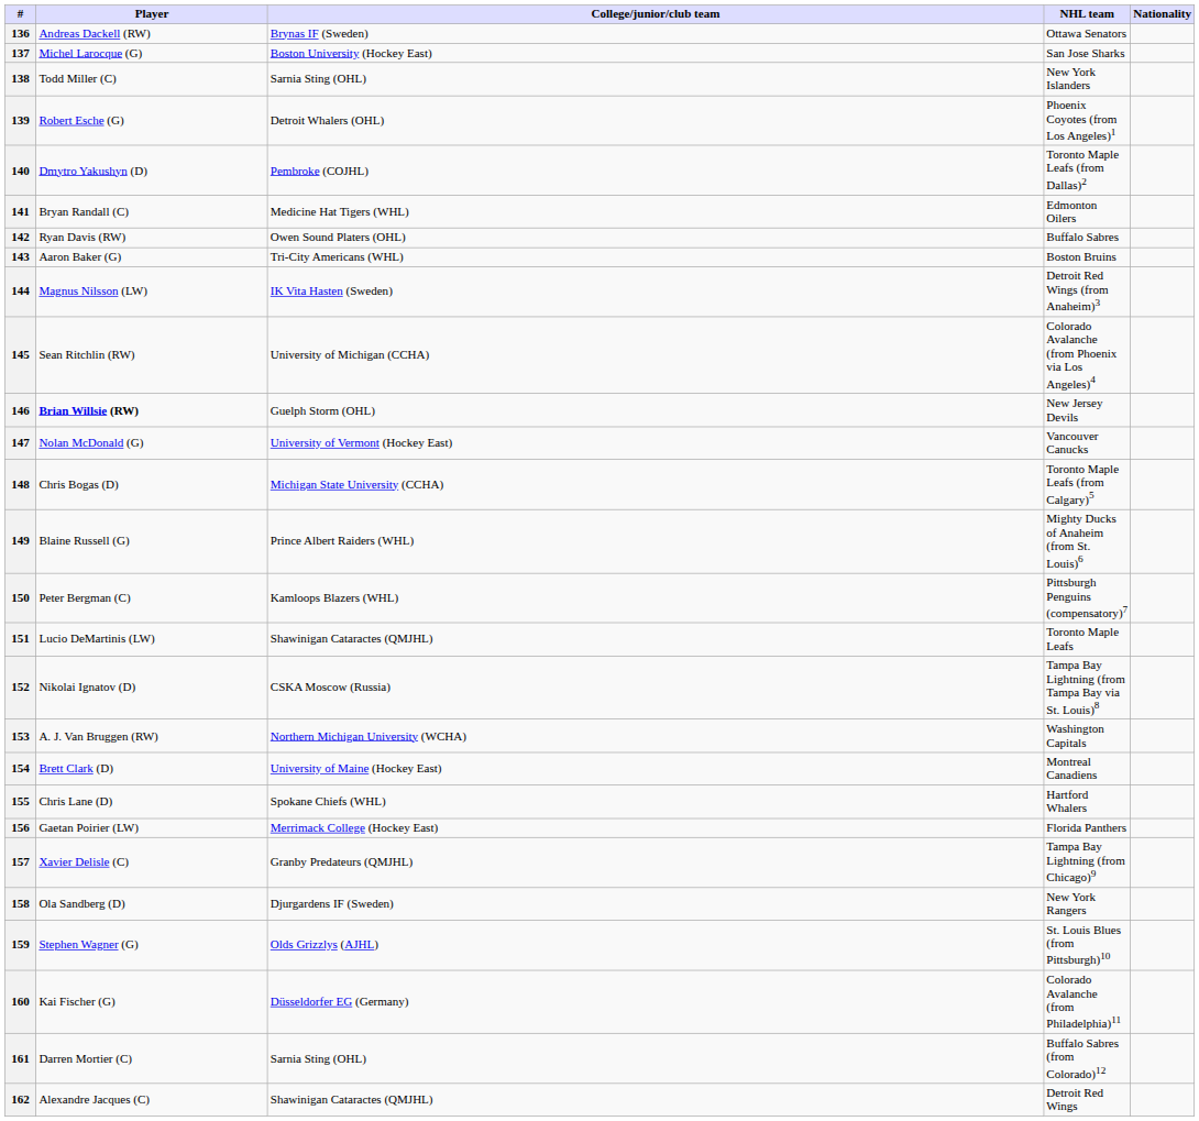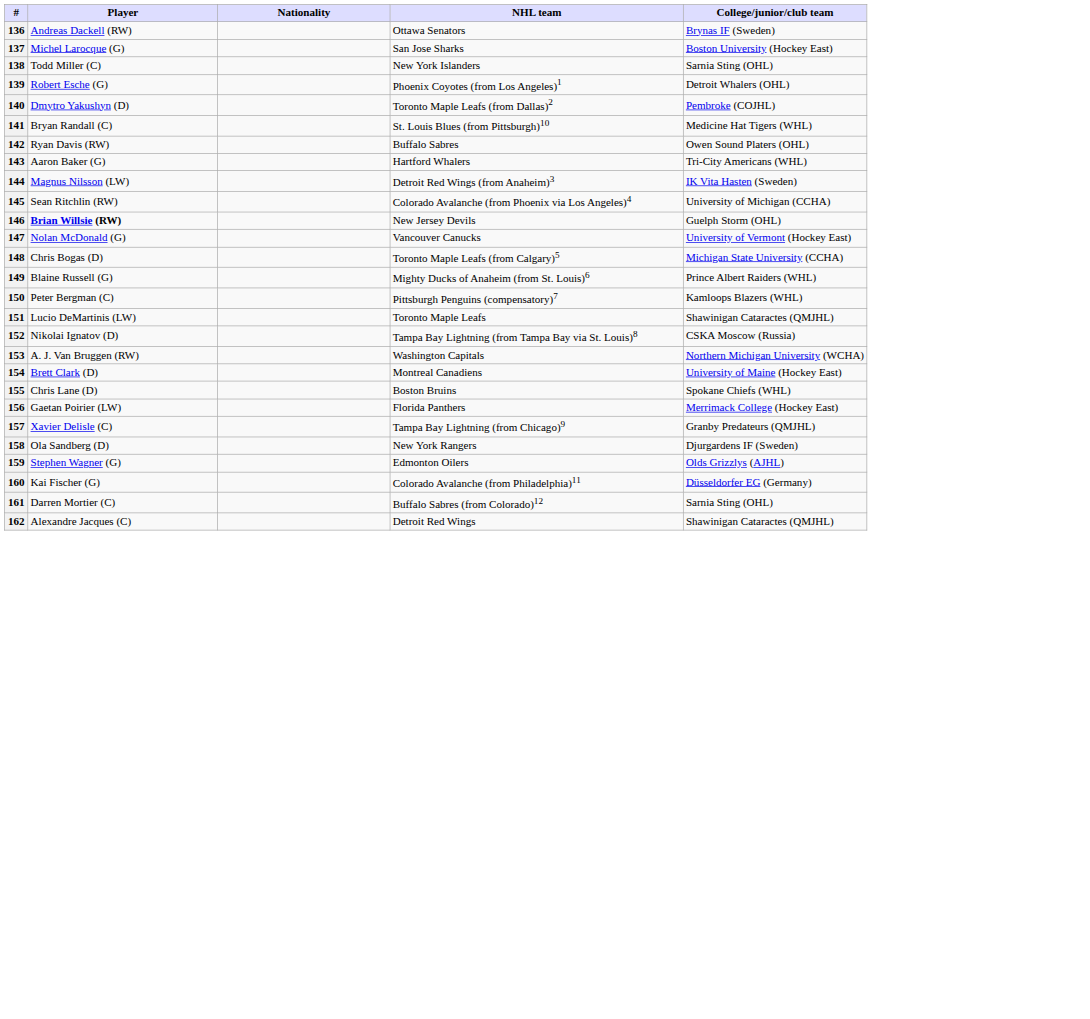columns swapped: Nationality <-> College/junior/club team
141 | NHL team: Edmonton Oilers -> St. Louis Blues (from Pittsburgh)10
143 | NHL team: Boston Bruins -> Hartford Whalers
155 | NHL team: Hartford Whalers -> Boston Bruins
159 | NHL team: St. Louis Blues (from Pittsburgh)10 -> Edmonton Oilers
